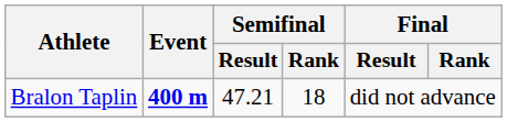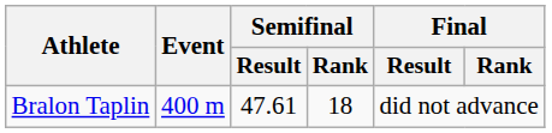Bralon Taplin | Event: bold -> normal
Bralon Taplin | Semifinal / Result: 47.21 -> 47.61
